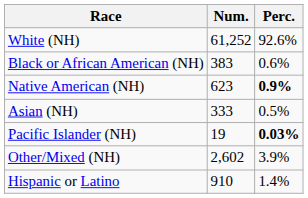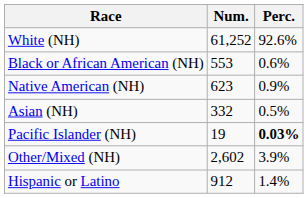Black or African American (NH) | Num.: 383 -> 553
Native American (NH) | Perc.: bold -> normal
Asian (NH) | Num.: 333 -> 332
Hispanic or Latino | Num.: 910 -> 912
